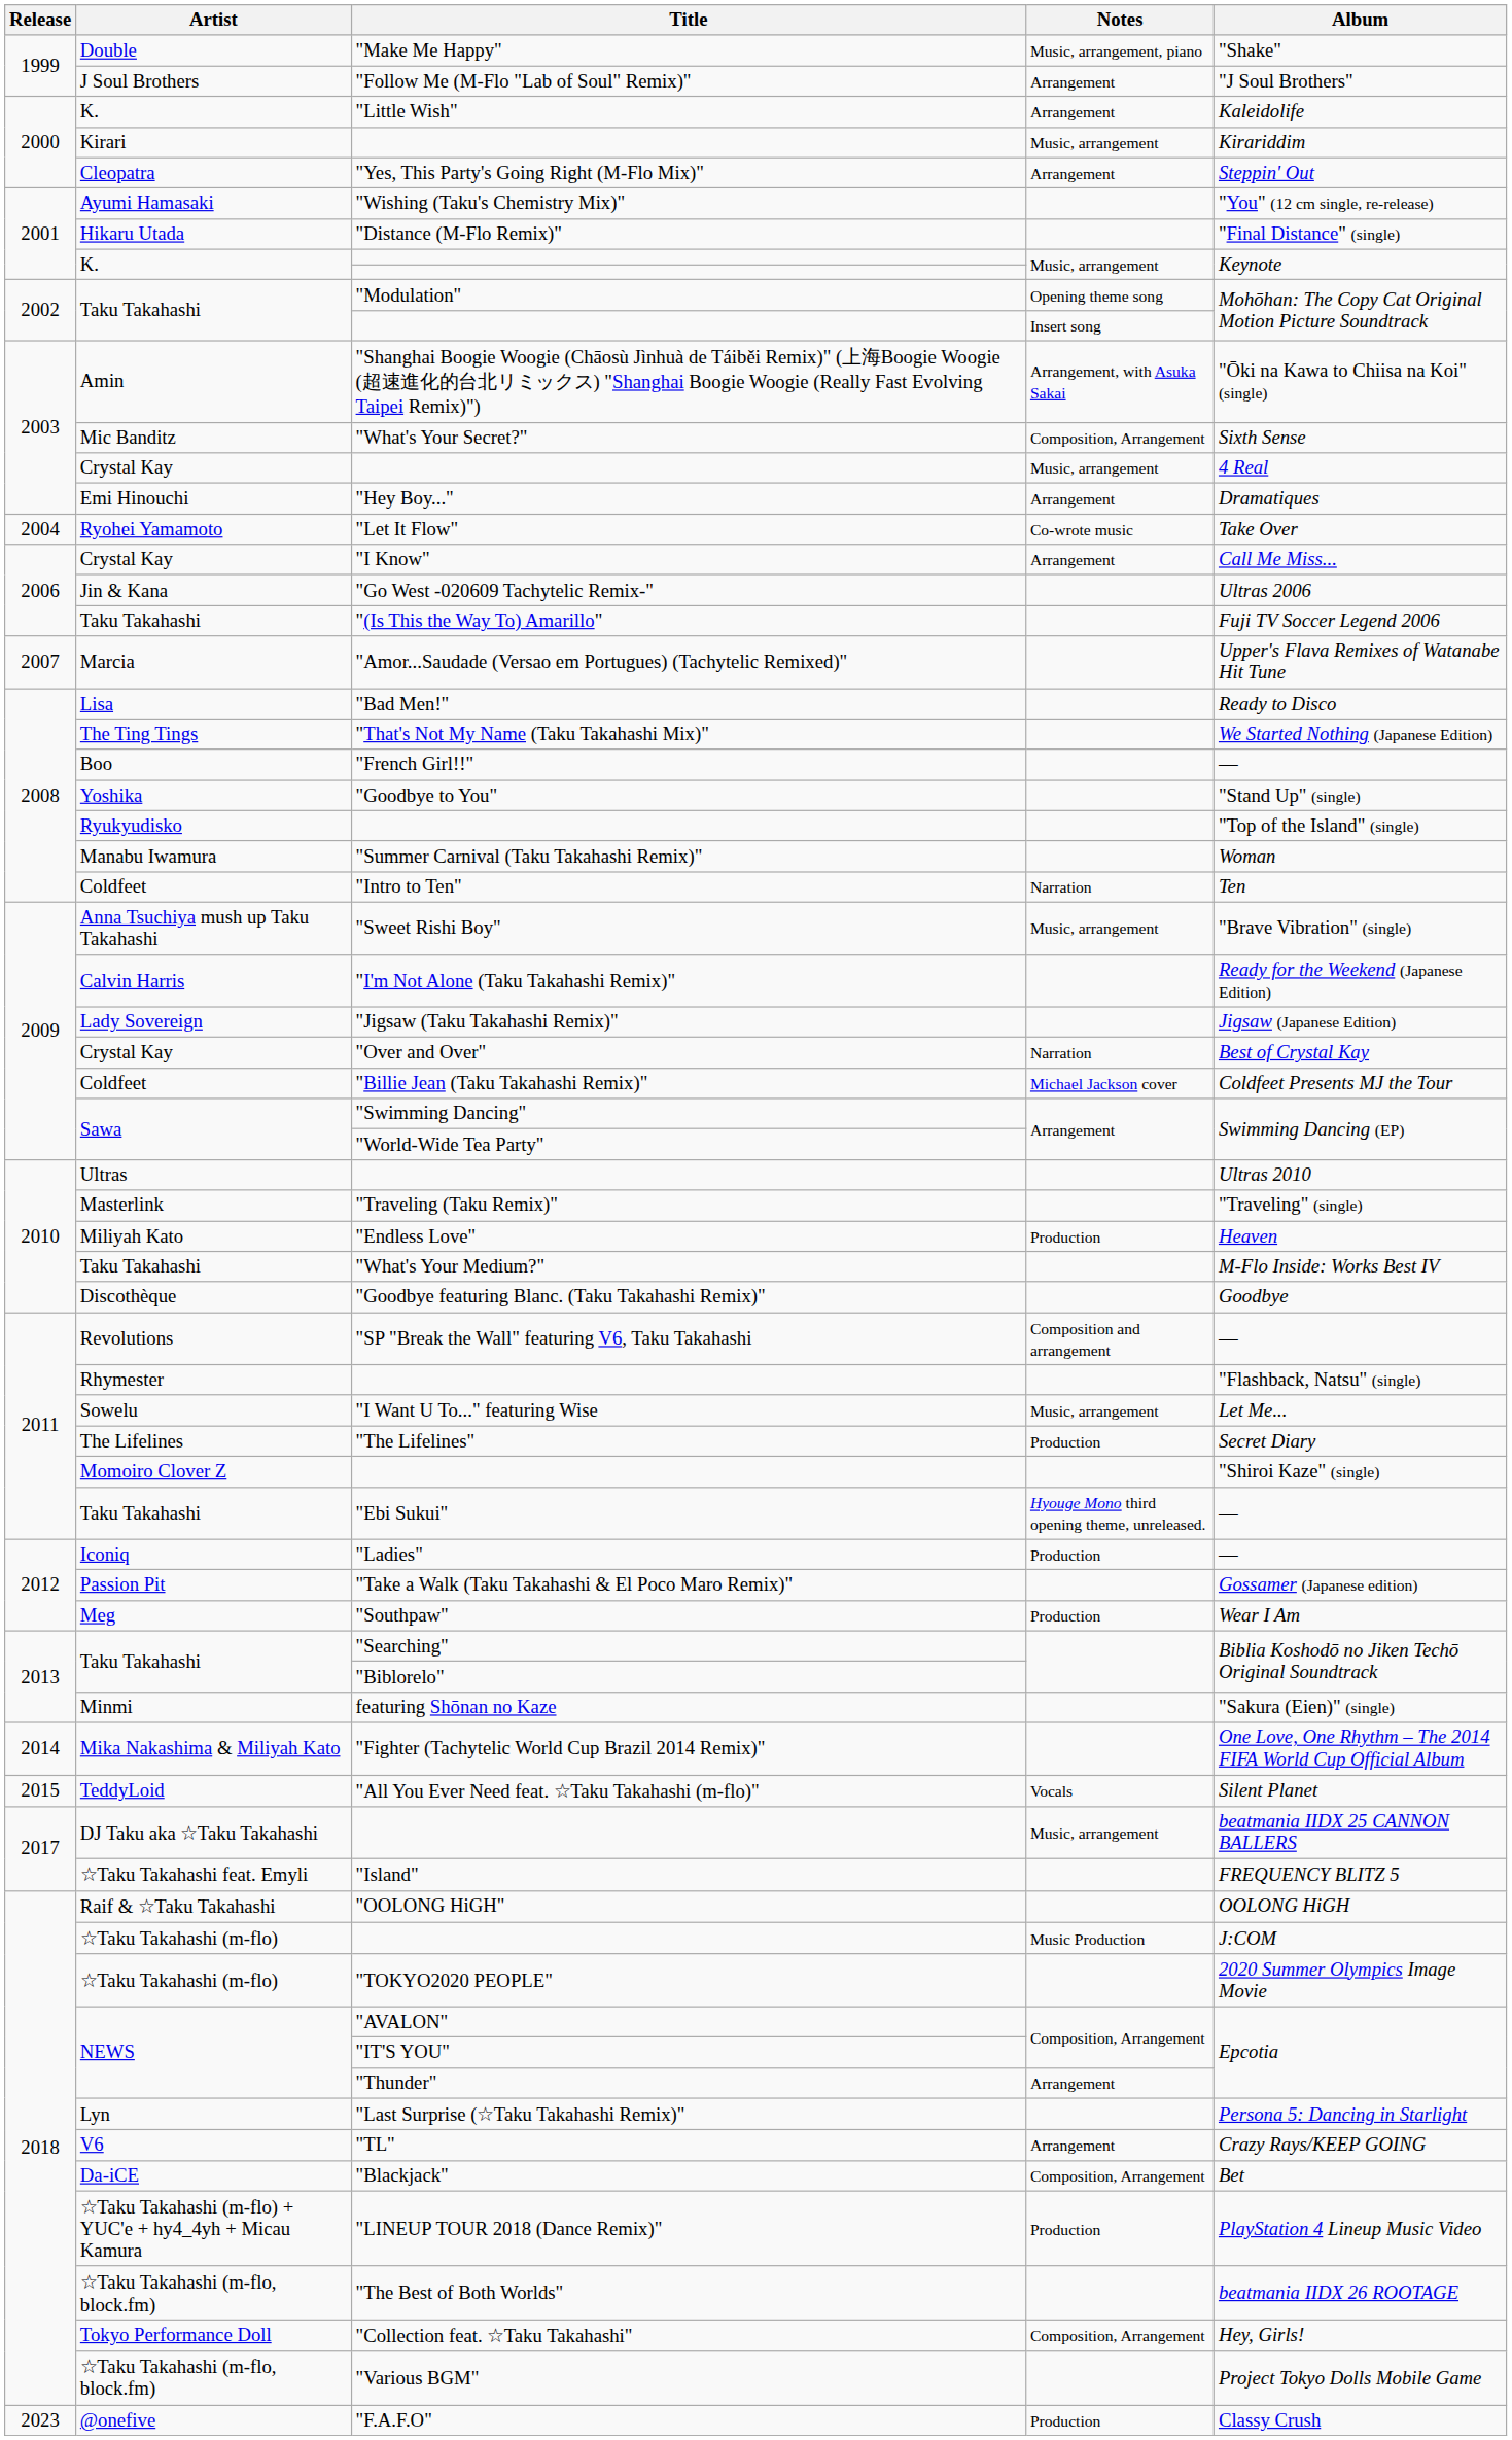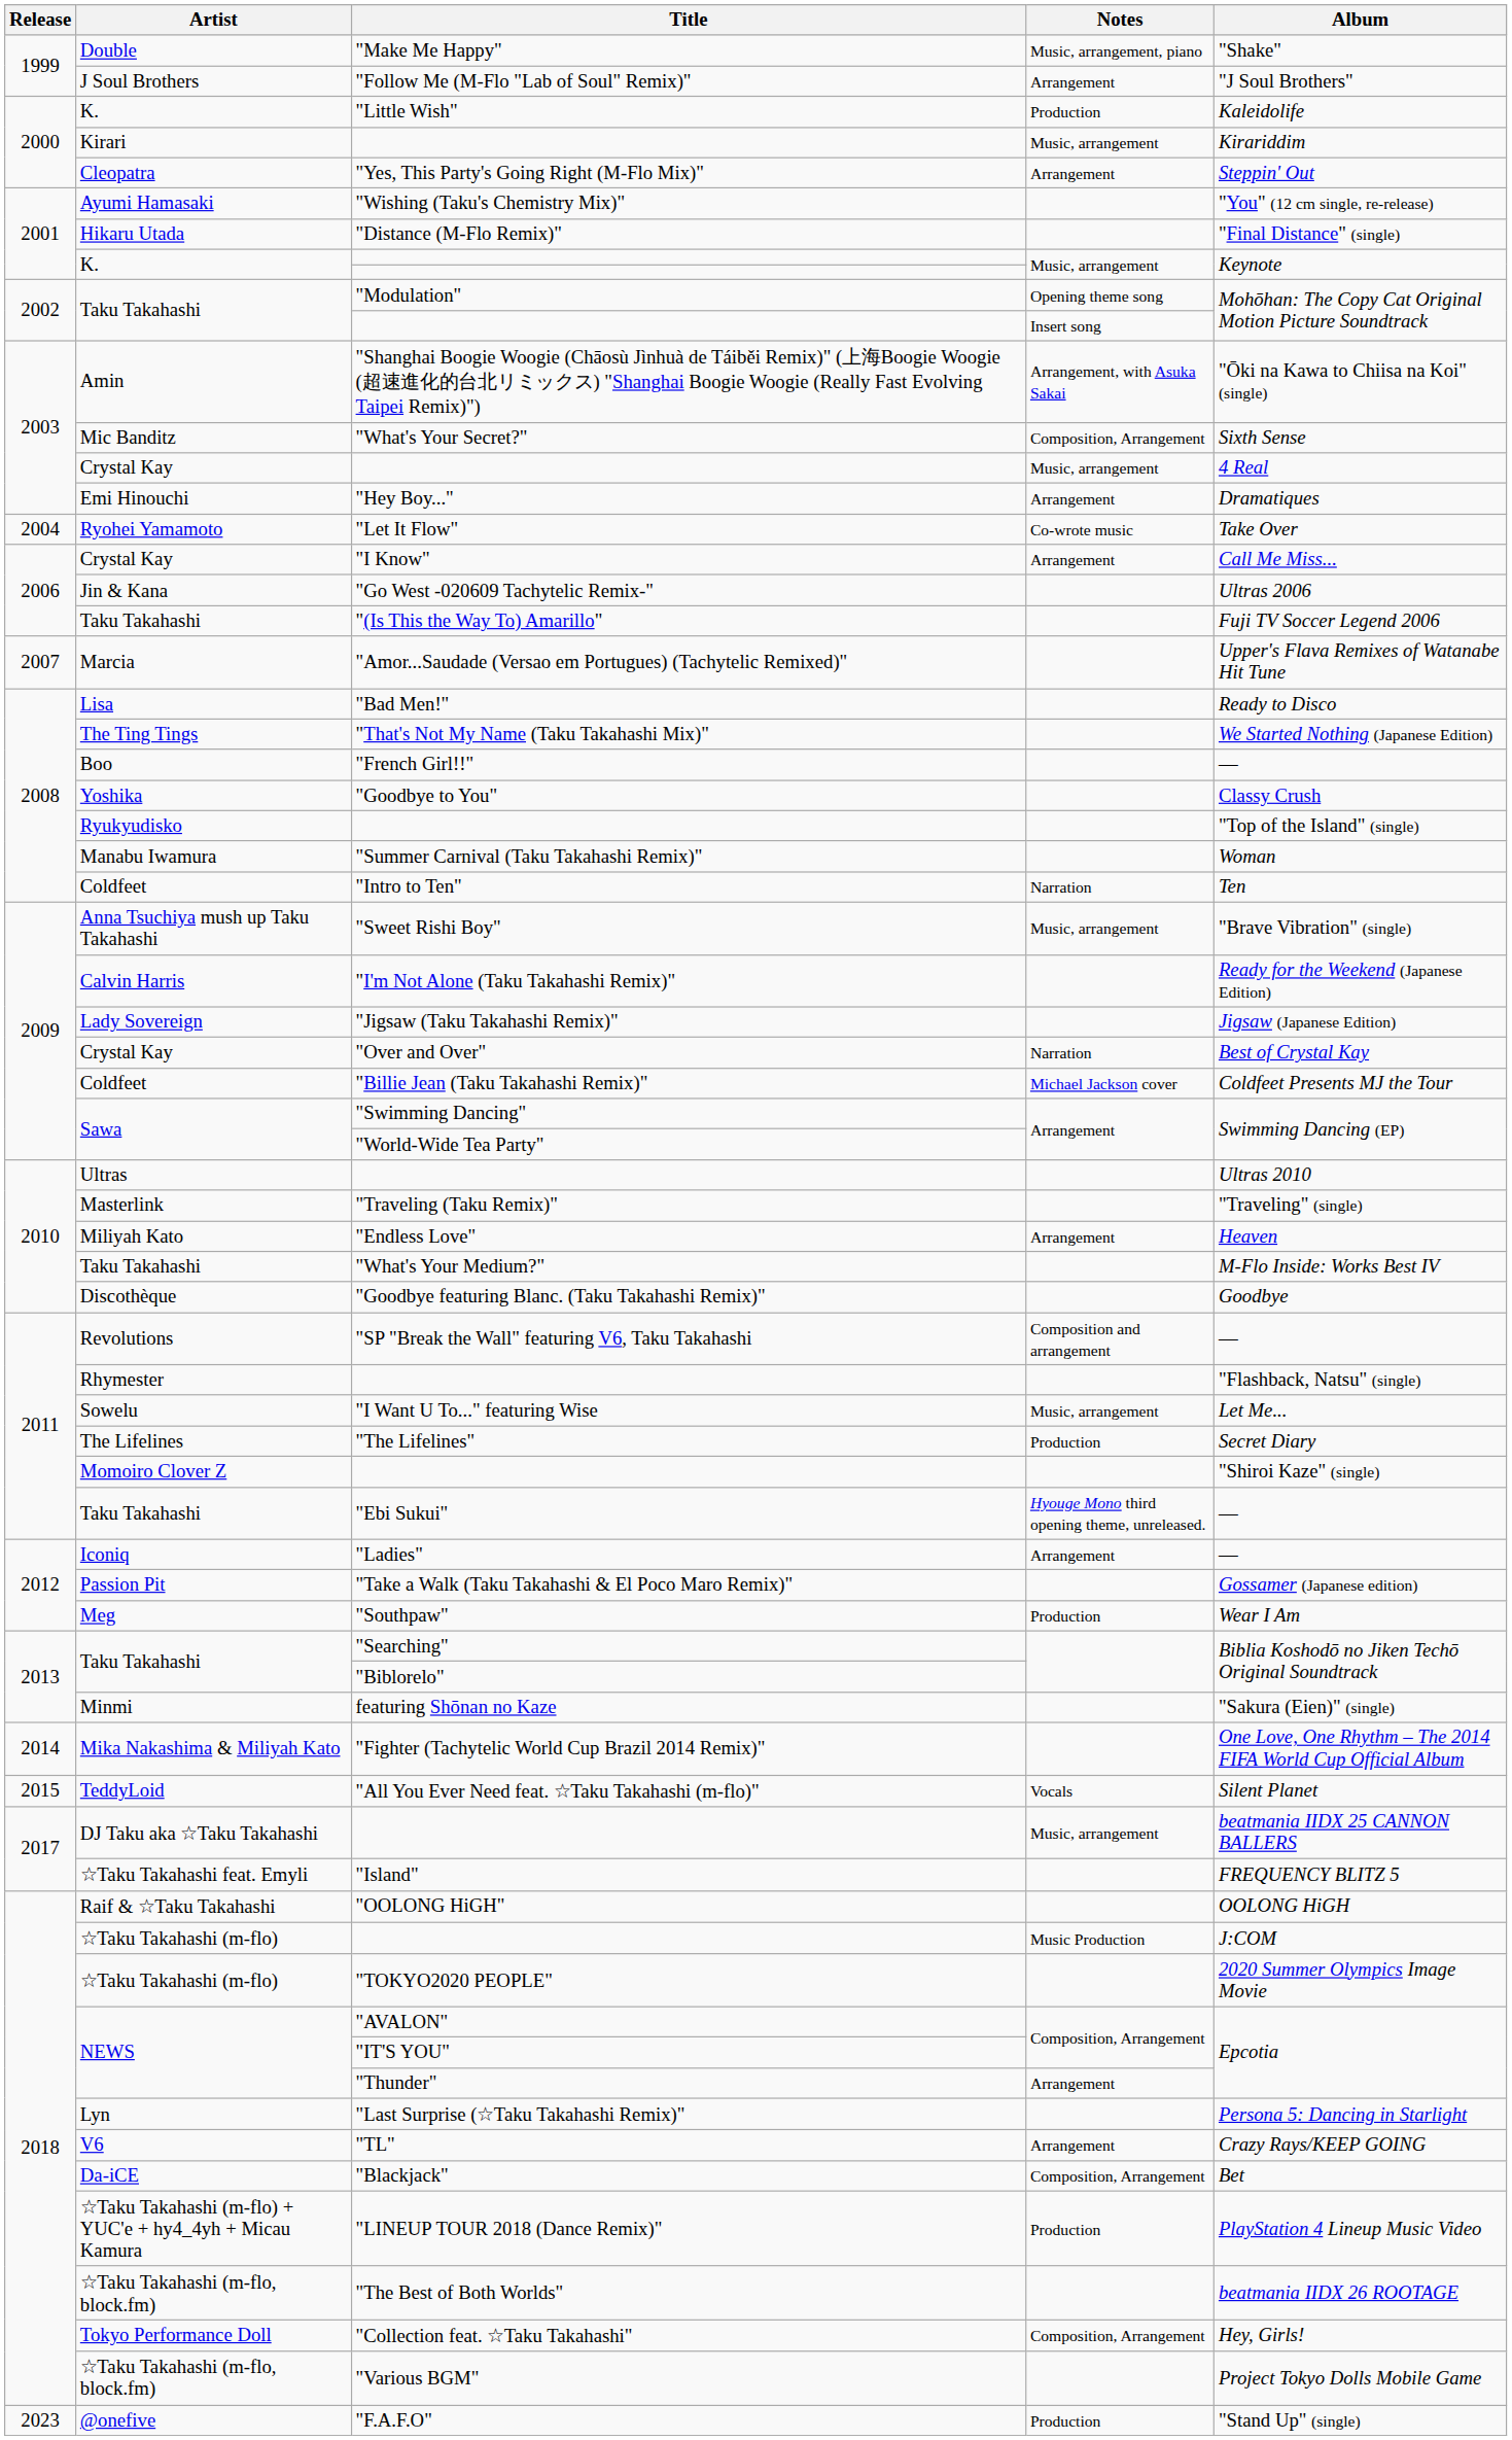"Little Wish" | Notes: Arrangement -> Production
"Goodbye to You" | Album: "Stand Up" (single) -> Classy Crush
"Endless Love" | Notes: Production -> Arrangement
"Ladies" | Notes: Production -> Arrangement
"F.A.F.O" | Album: Classy Crush -> "Stand Up" (single)
